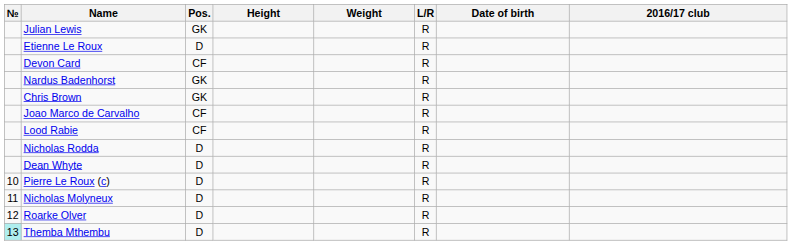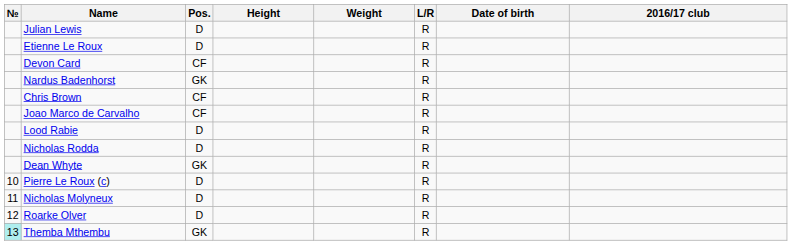Julian Lewis | Pos.: GK -> D
Chris Brown | Pos.: GK -> CF
Lood Rabie | Pos.: CF -> D
Dean Whyte | Pos.: D -> GK
Themba Mthembu | Pos.: D -> GK
